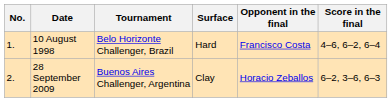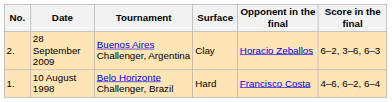rows swapped: 10 August 1998 <-> 28 September 2009
